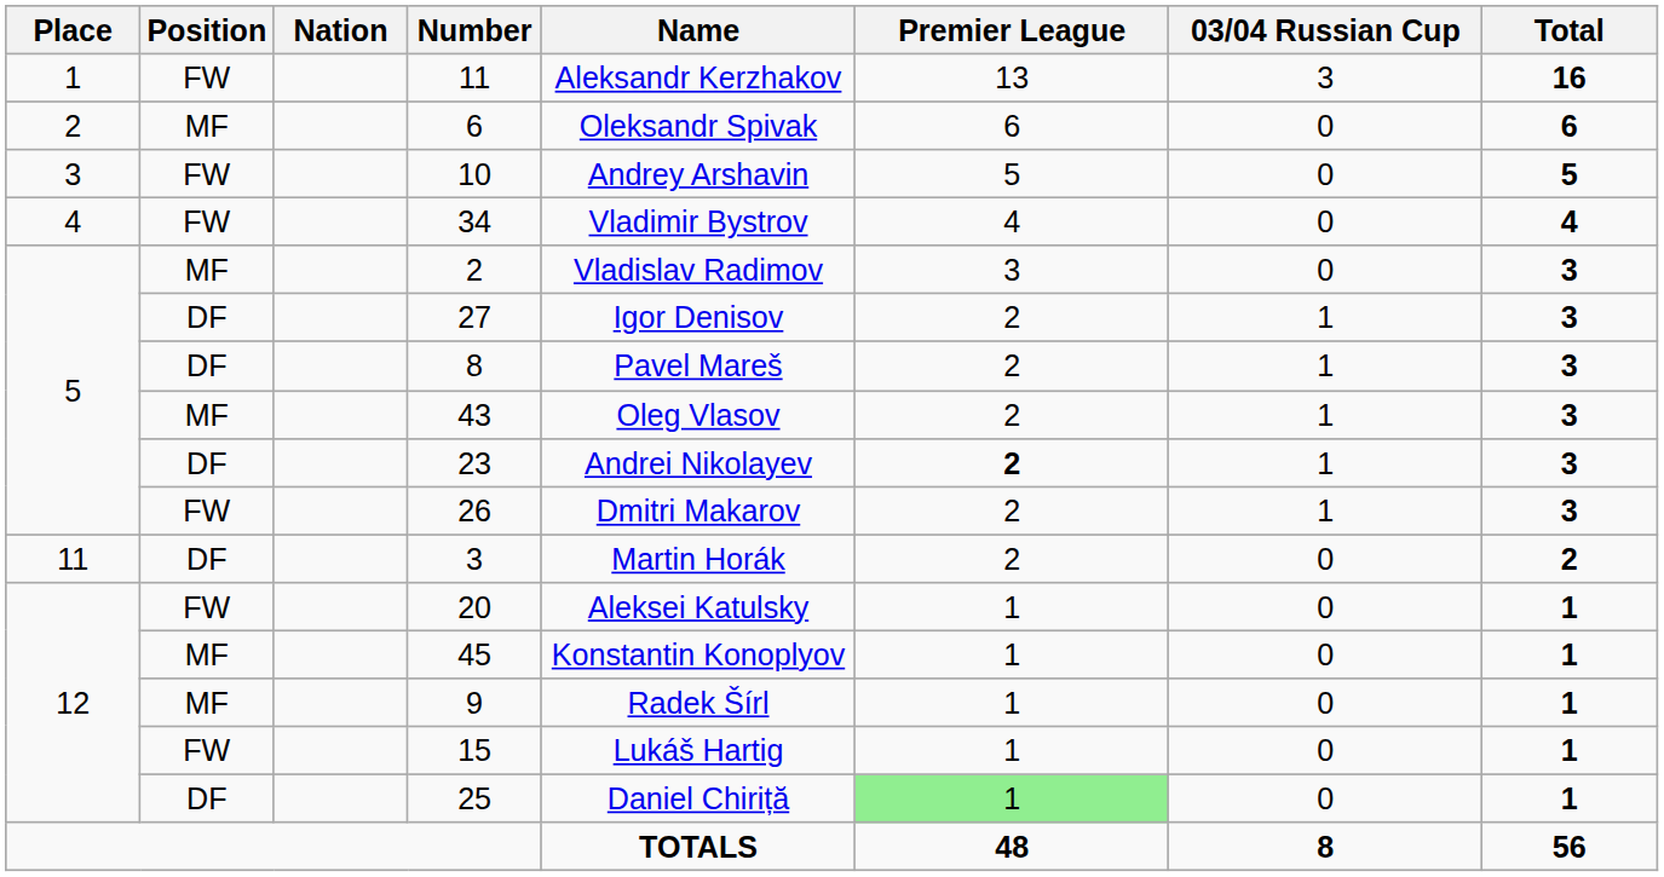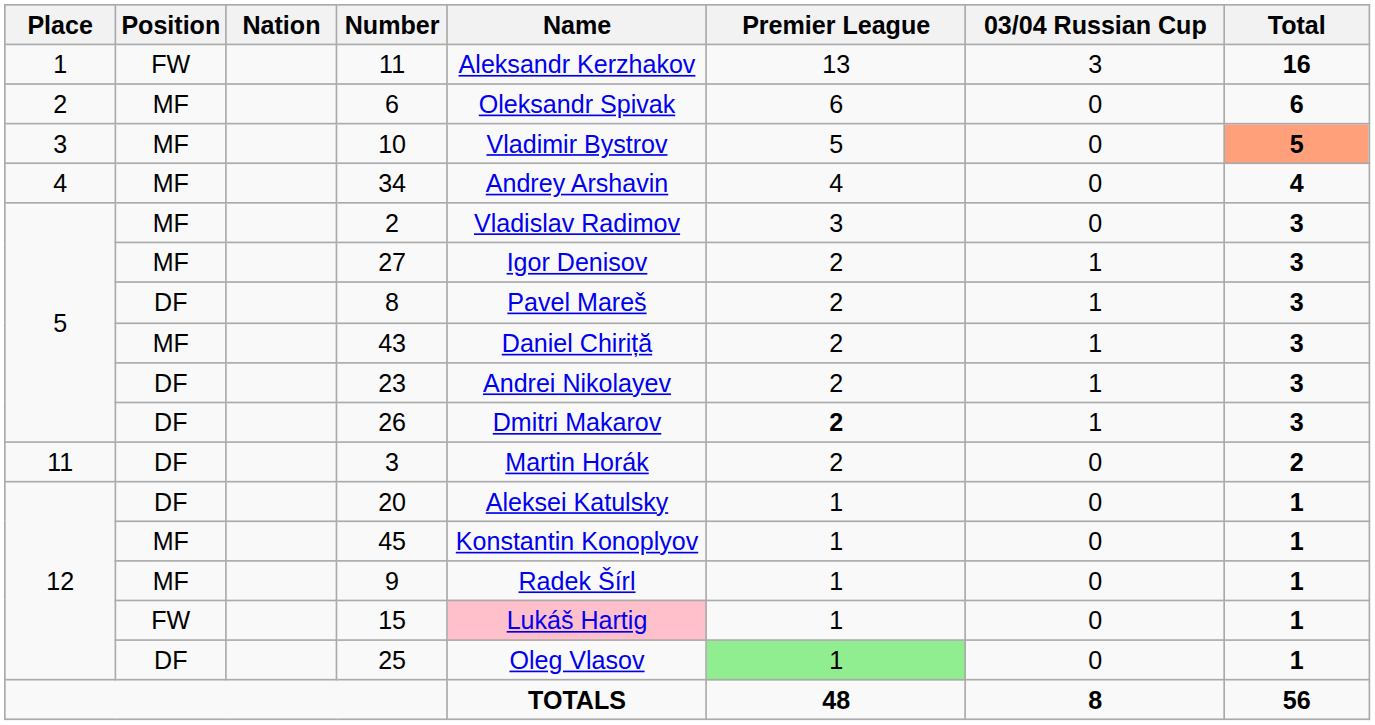10 | Position: FW -> MF
10 | Name: Andrey Arshavin -> Vladimir Bystrov
10 | Total: no background -> lightsalmon background
34 | Position: FW -> MF
34 | Name: Vladimir Bystrov -> Andrey Arshavin
27 | Position: DF -> MF
43 | Name: Oleg Vlasov -> Daniel Chiriță
23 | Premier League: bold -> normal
26 | Position: FW -> DF
26 | Premier League: normal -> bold
20 | Position: FW -> DF
15 | Name: no background -> pink background
25 | Name: Daniel Chiriță -> Oleg Vlasov
